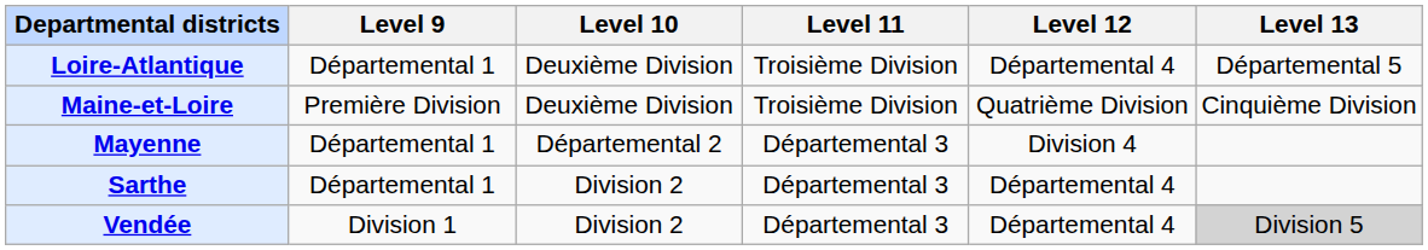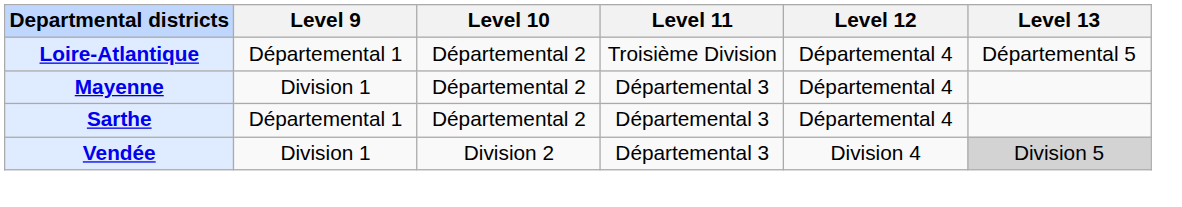Loire-Atlantique | Level 10: Deuxième Division -> Départemental 2
- row: Maine-et-Loire | Première Division | Deuxième Division | Troisième Division | Quatrième Division | Cinquième Division
Mayenne | Level 9: Départemental 1 -> Division 1
Mayenne | Level 12: Division 4 -> Départemental 4
Sarthe | Level 10: Division 2 -> Départemental 2
Vendée | Level 12: Départemental 4 -> Division 4
